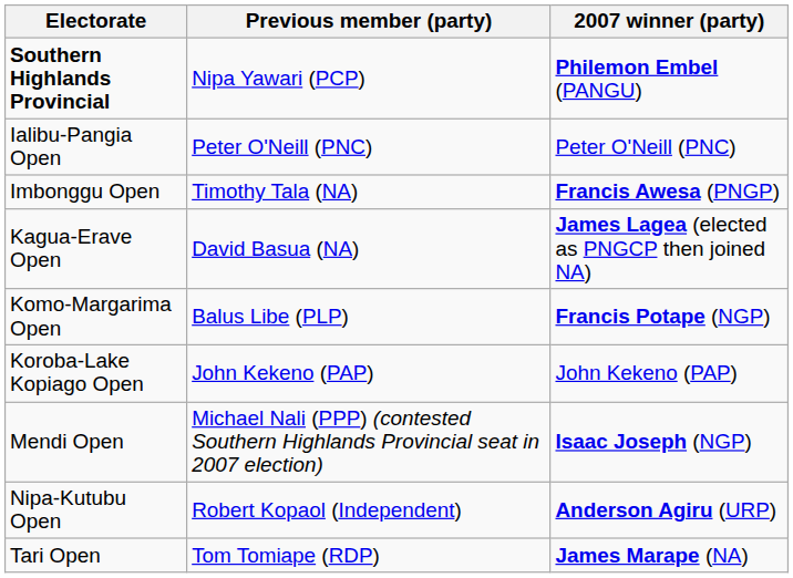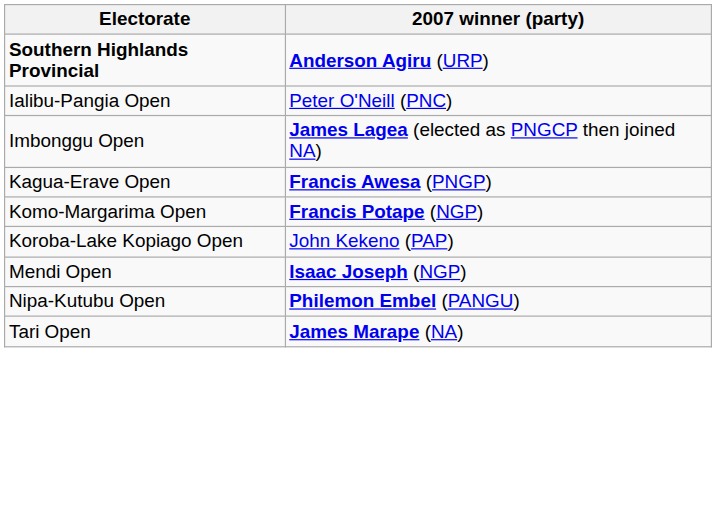- column: Previous member (party) | Nipa Yawari (PCP) | Peter O'Neill (PNC) | Timothy Tala (NA) | David Basua (NA) | Balus Libe (PLP) | John Kekeno (PAP) | Michael Nali (PPP) (contested Southern Highlands Provincial seat in 2007 election) | Robert Kopaol (Independent) | Tom Tomiape (RDP)
Southern Highlands Provincial | 2007 winner (party): Philemon Embel (PANGU) -> Anderson Agiru (URP)
Imbonggu Open | 2007 winner (party): Francis Awesa (PNGP) -> James Lagea (elected as PNGCP then joined NA)
Kagua-Erave Open | 2007 winner (party): James Lagea (elected as PNGCP then joined NA) -> Francis Awesa (PNGP)
Nipa-Kutubu Open | 2007 winner (party): Anderson Agiru (URP) -> Philemon Embel (PANGU)
